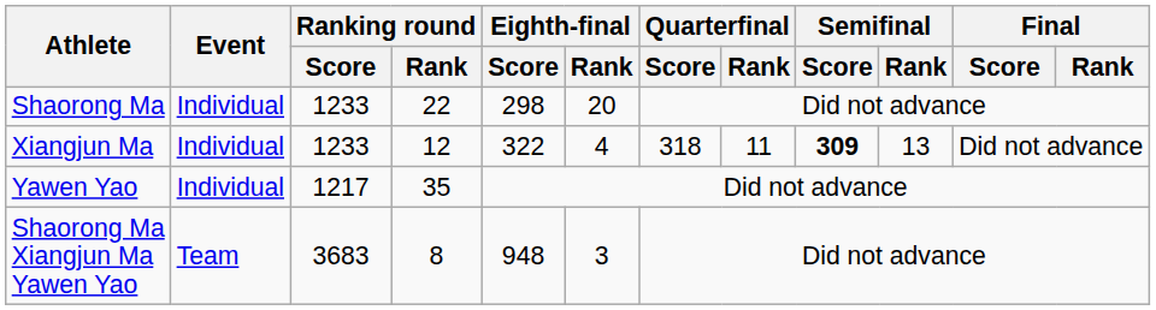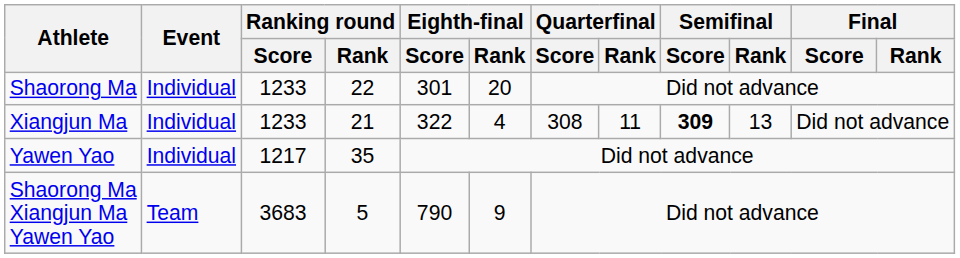Shaorong Ma | Eighth-final / Score: 298 -> 301
Xiangjun Ma | Ranking round / Rank: 12 -> 21
Xiangjun Ma | Quarterfinal / Score: 318 -> 308
Shaorong Ma Xiangjun Ma Yawen Yao | Ranking round / Rank: 8 -> 5
Shaorong Ma Xiangjun Ma Yawen Yao | Eighth-final / Score: 948 -> 790
Shaorong Ma Xiangjun Ma Yawen Yao | Eighth-final / Rank: 3 -> 9
